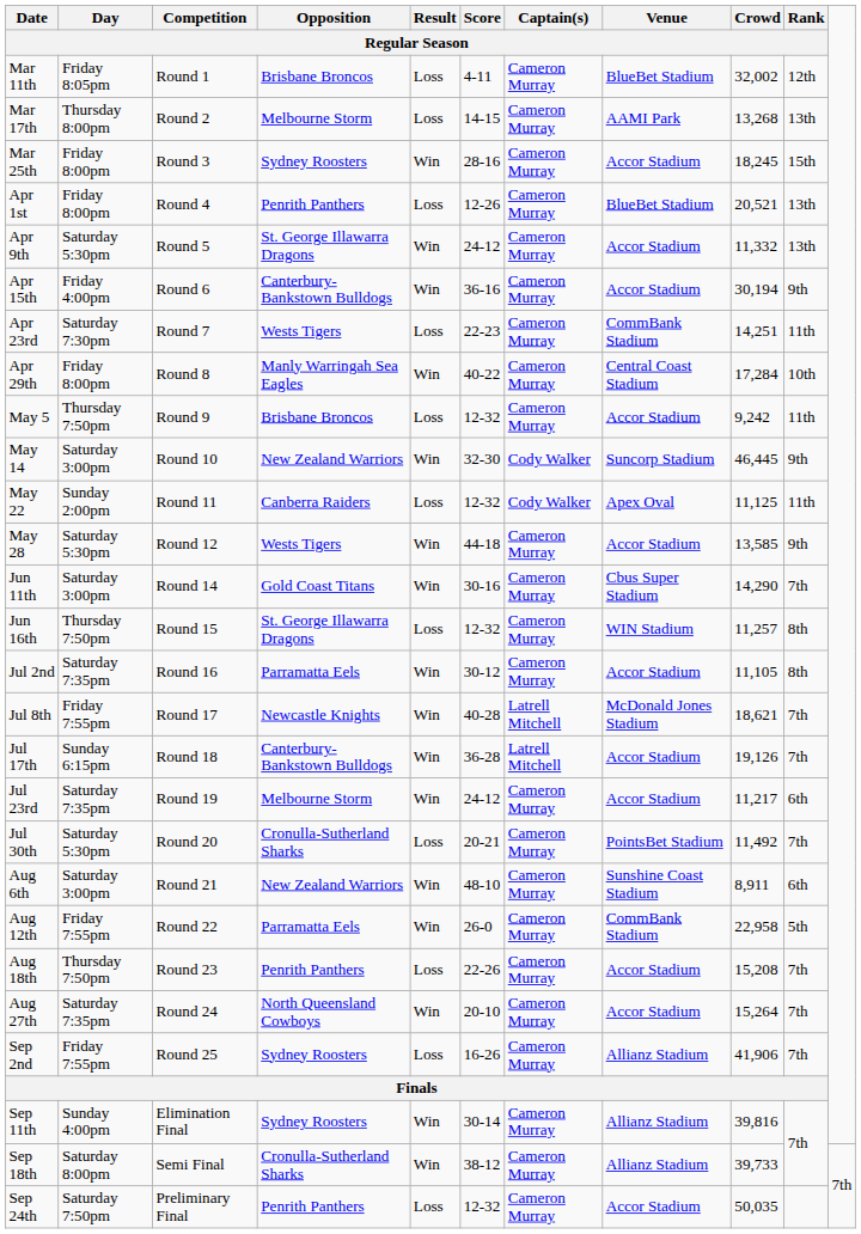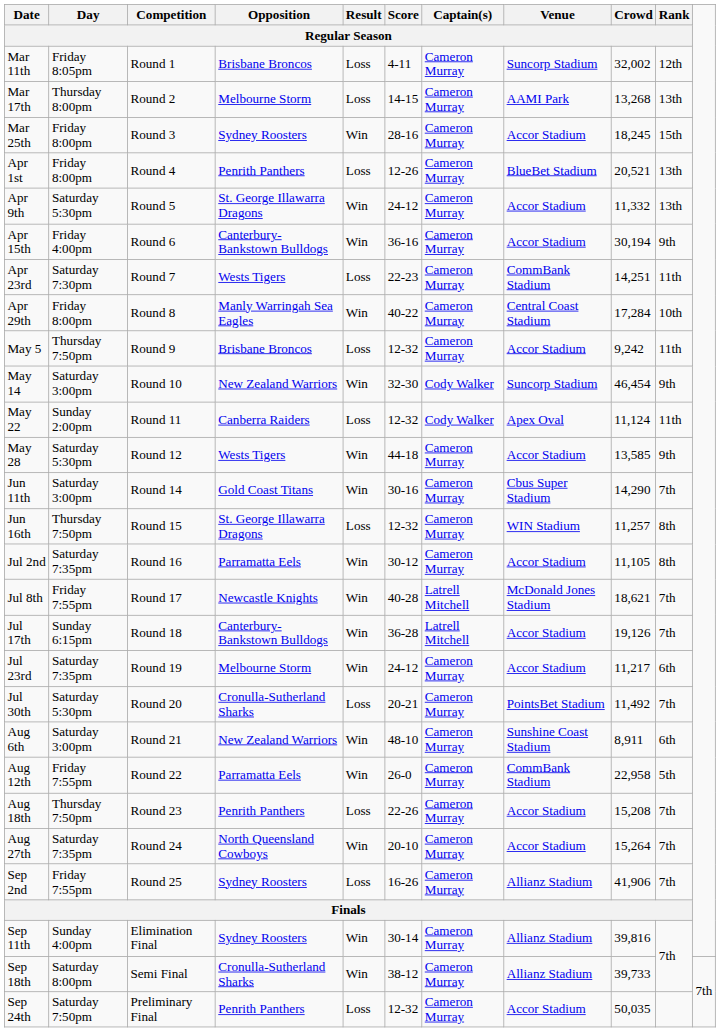Mar 11th | Venue / Regular Season: BlueBet Stadium -> Suncorp Stadium
May 14 | Crowd / Regular Season: 46,445 -> 46,454
May 22 | Crowd / Regular Season: 11,125 -> 11,124
